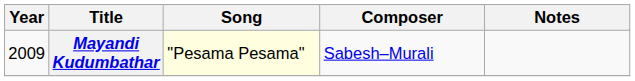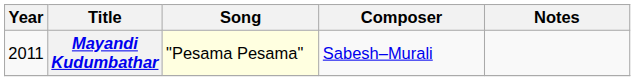Mayandi Kudumbathar | Year: 2009 -> 2011
